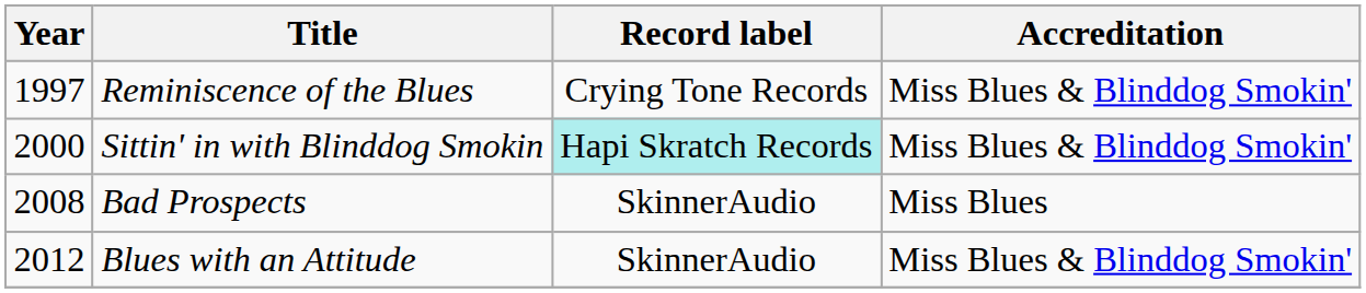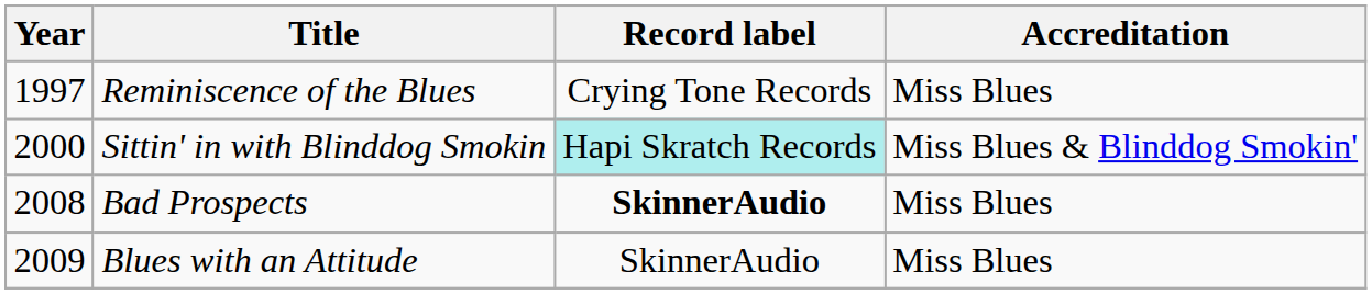Reminiscence of the Blues | Accreditation: Miss Blues & Blinddog Smokin' -> Miss Blues
Bad Prospects | Record label: normal -> bold
Blues with an Attitude | Year: 2012 -> 2009
Blues with an Attitude | Accreditation: Miss Blues & Blinddog Smokin' -> Miss Blues
